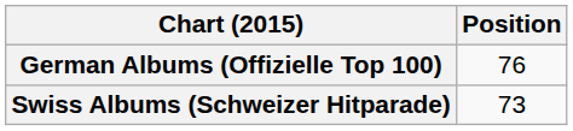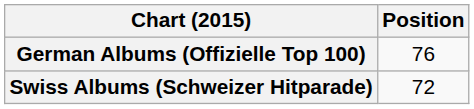Swiss Albums (Schweizer Hitparade) | Position: 73 -> 72
